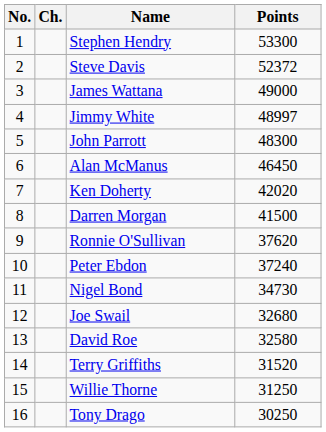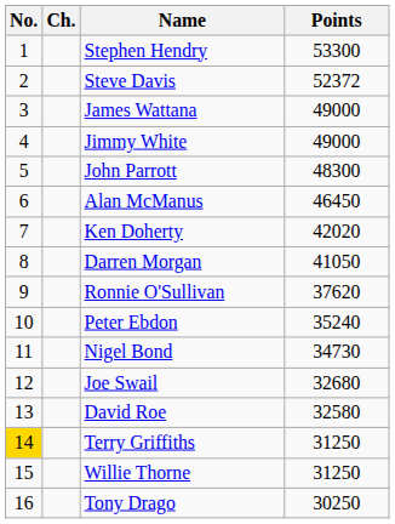Jimmy White | Points: 48997 -> 49000
Darren Morgan | Points: 41500 -> 41050
Peter Ebdon | Points: 37240 -> 35240
Terry Griffiths | No.: no background -> gold background
Terry Griffiths | Points: 31520 -> 31250
